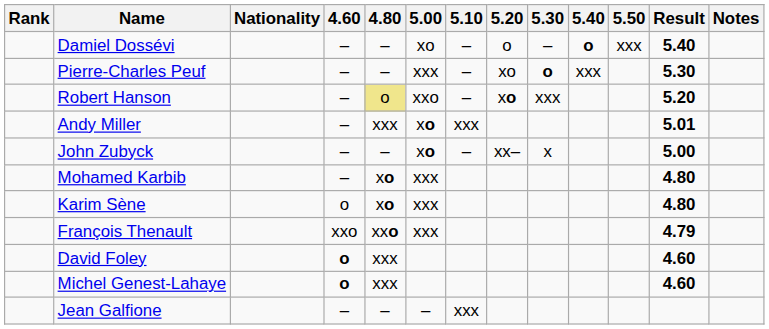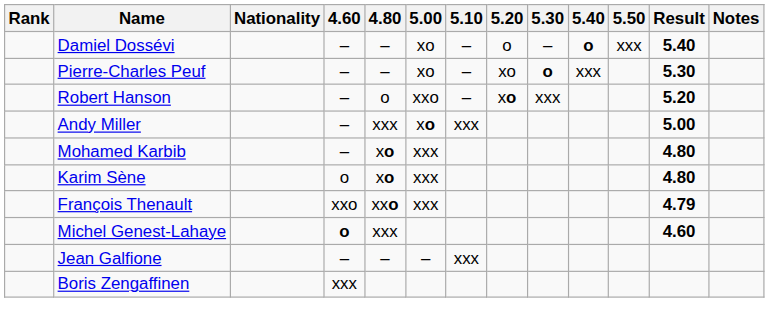Pierre-Charles Peuf | 5.00: xxx -> xo
Robert Hanson | 4.80: khaki background -> no background
Andy Miller | Result: 5.01 -> 5.00
- row: John Zubyck | – | – | xo | – | xx– | x | 5.00
- row: David Foley | o | xxx | 4.60
+ row: Boris Zengaffinen | xxx
